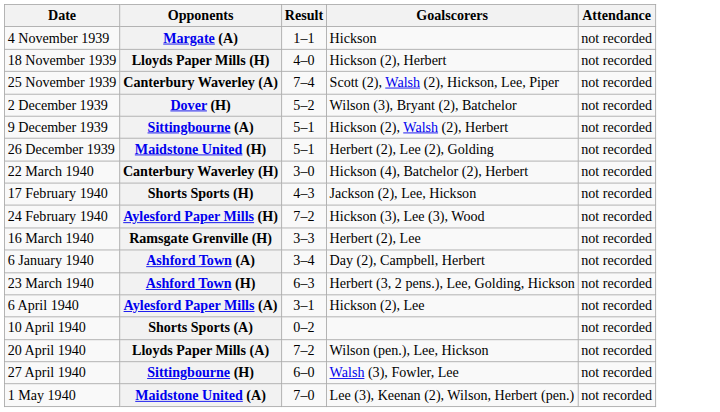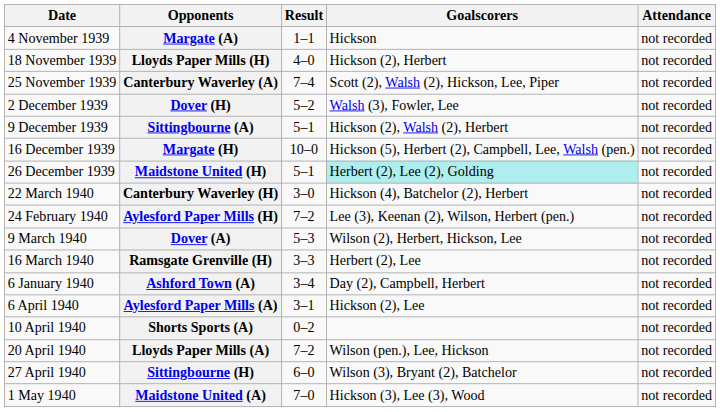Dover (H) | Goalscorers: Wilson (3), Bryant (2), Batchelor -> Walsh (3), Fowler, Lee
+ row: 16 December 1939 | Margate (H) | 10–0 | Hickson (5), Herbert (2), Campbell, Lee, Walsh (pen.) | not recorded
Maidstone United (H) | Goalscorers: no background -> paleturquoise background
- row: 17 February 1940 | Shorts Sports (H) | 4–3 | Jackson (2), Lee, Hickson | not recorded
Aylesford Paper Mills (H) | Goalscorers: Hickson (3), Lee (3), Wood -> Lee (3), Keenan (2), Wilson, Herbert (pen.)
+ row: 9 March 1940 | Dover (A) | 5–3 | Wilson (2), Herbert, Hickson, Lee | not recorded
- row: 23 March 1940 | Ashford Town (H) | 6–3 | Herbert (3, 2 pens.), Lee, Golding, Hickson | not recorded
Sittingbourne (H) | Goalscorers: Walsh (3), Fowler, Lee -> Wilson (3), Bryant (2), Batchelor
Maidstone United (A) | Goalscorers: Lee (3), Keenan (2), Wilson, Herbert (pen.) -> Hickson (3), Lee (3), Wood
